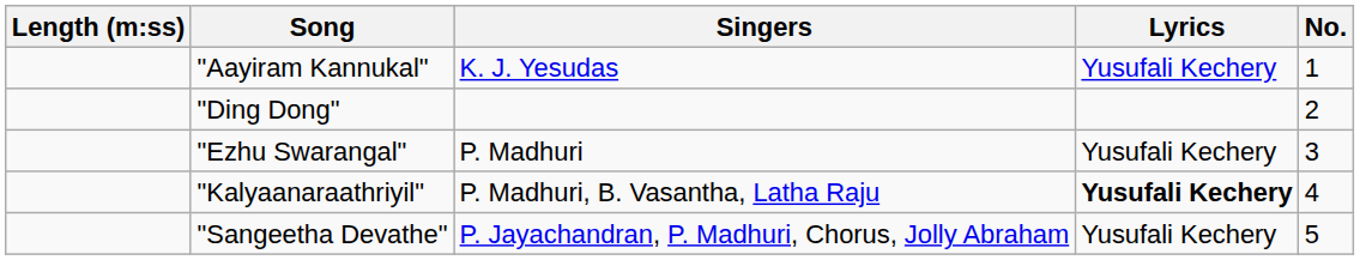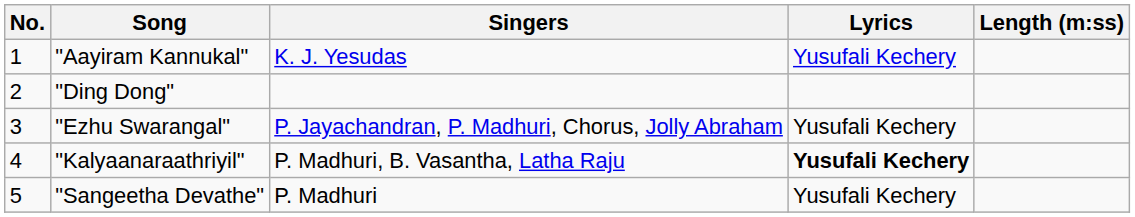columns swapped: No. <-> Length (m:ss)
"Ezhu Swarangal" | Singers: P. Madhuri -> P. Jayachandran, P. Madhuri, Chorus, Jolly Abraham
"Sangeetha Devathe" | Singers: P. Jayachandran, P. Madhuri, Chorus, Jolly Abraham -> P. Madhuri
